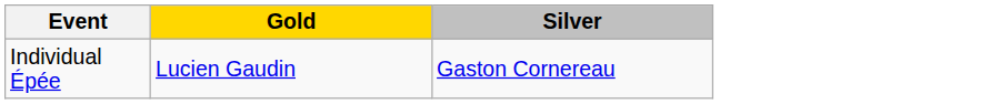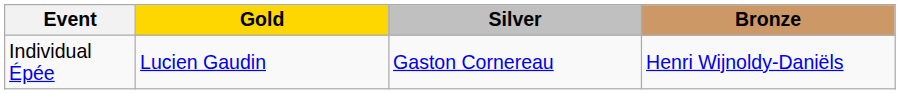+ column: Bronze | Henri Wijnoldy-Daniëls
